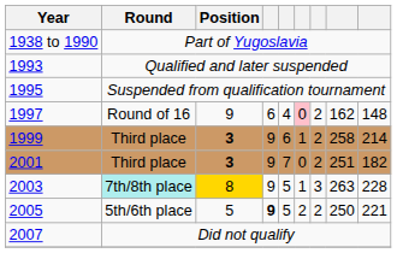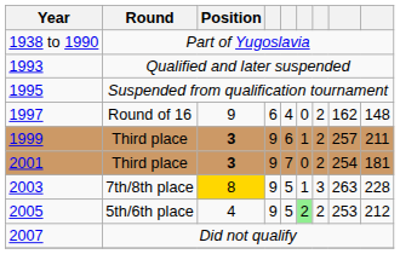1997 | column 6: pink background -> no background
1999 | column 8: 258 -> 257
1999 | column 9: 214 -> 211
2001 | column 8: 251 -> 254
2001 | column 9: 182 -> 181
2003 | Round: paleturquoise background -> no background
2005 | Position: 5 -> 4
2005 | column 4: bold -> normal
2005 | column 6: no background -> lightgreen background
2005 | column 8: 250 -> 253
2005 | column 9: 221 -> 212
